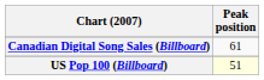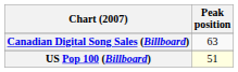Canadian Digital Song Sales (Billboard) | Peak position: 61 -> 63
